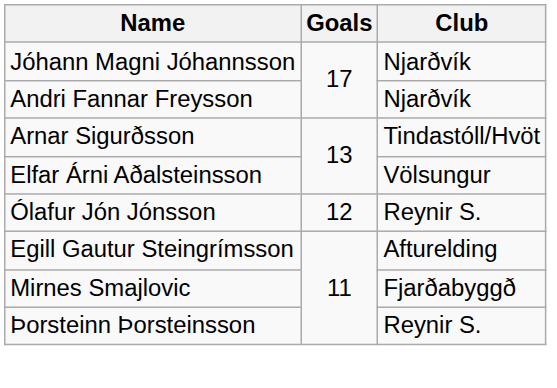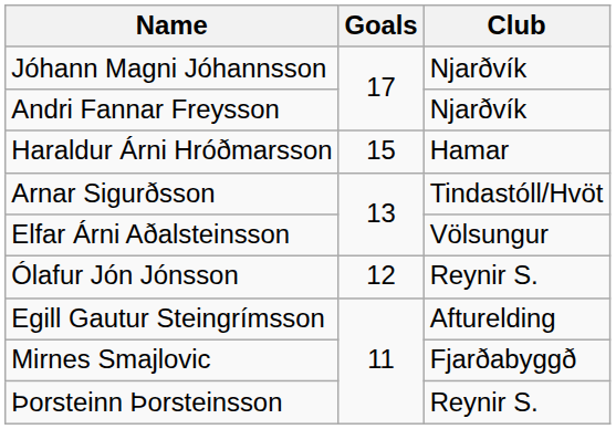+ row: Haraldur Árni Hróðmarsson | 15 | Hamar
